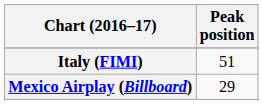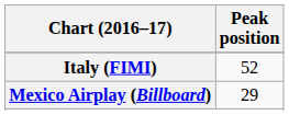Italy (FIMI) | Peak position: 51 -> 52
